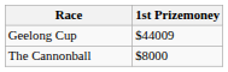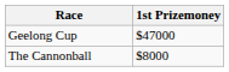Geelong Cup | 1st Prizemoney: $44009 -> $47000
